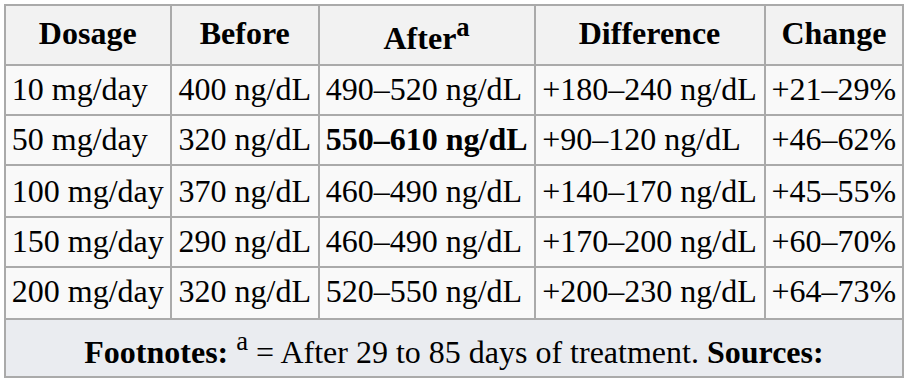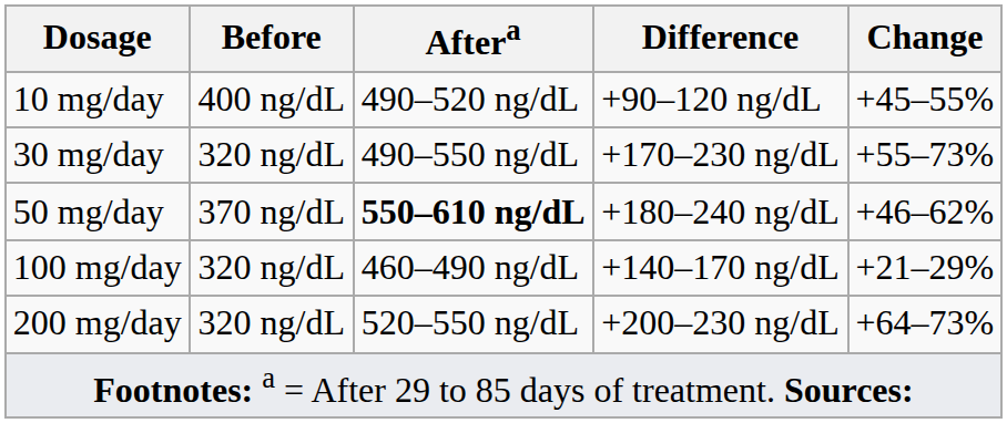10 mg/day | Difference: +180–240 ng/dL -> +90–120 ng/dL
10 mg/day | Change: +21–29% -> +45–55%
+ row: 30 mg/day | 320 ng/dL | 490–550 ng/dL | +170–230 ng/dL | +55–73%
50 mg/day | Before: 320 ng/dL -> 370 ng/dL
50 mg/day | Difference: +90–120 ng/dL -> +180–240 ng/dL
100 mg/day | Before: 370 ng/dL -> 320 ng/dL
100 mg/day | Change: +45–55% -> +21–29%
- row: 150 mg/day | 290 ng/dL | 460–490 ng/dL | +170–200 ng/dL | +60–70%
